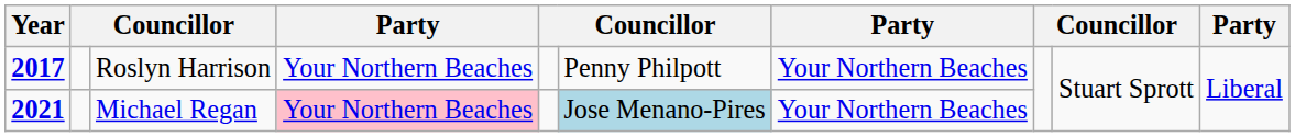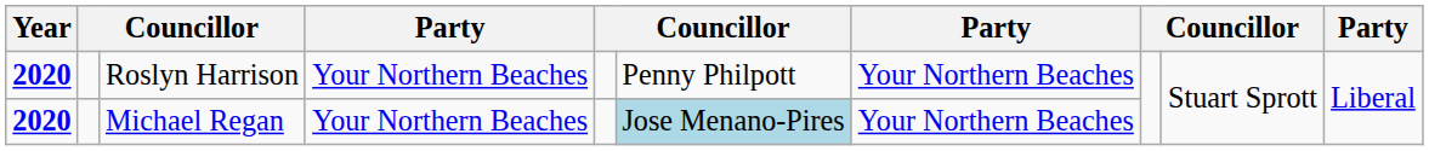Roslyn Harrison | Year: 2017 -> 2020
Michael Regan | Year: 2021 -> 2020
Michael Regan | column 4: pink background -> no background
